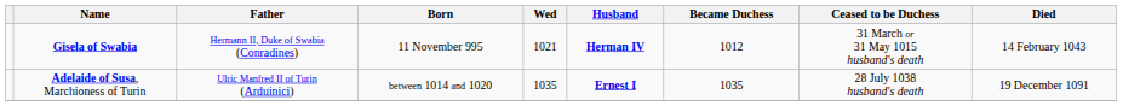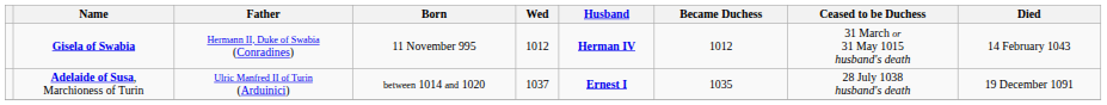Gisela of Swabia | Wed: 1021 -> 1012
Adelaide of Susa, Marchioness of Turin | Wed: 1035 -> 1037
